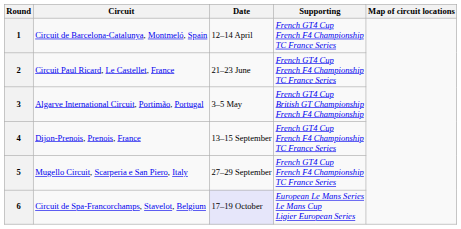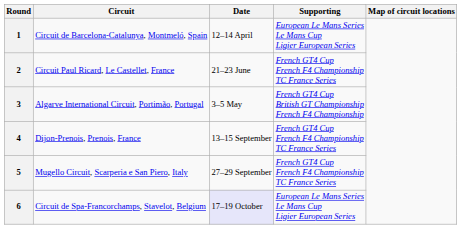1 | Supporting: French GT4 Cup French F4 Championship TC France Series -> European Le Mans Series Le Mans Cup Ligier European Series
